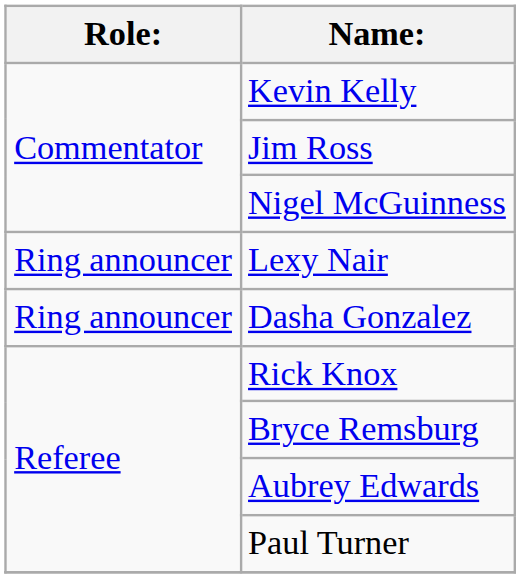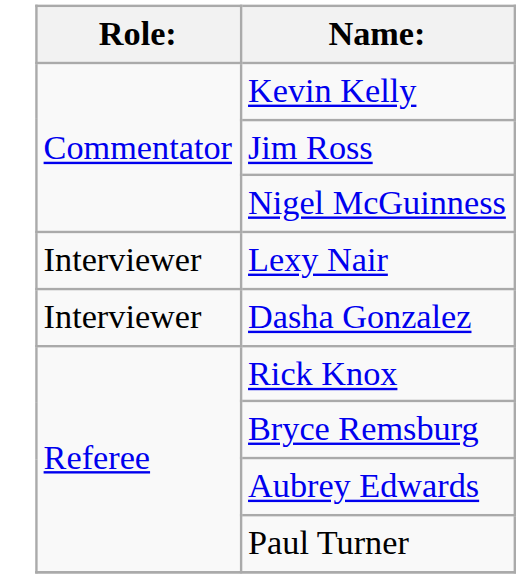Lexy Nair | Role:: Ring announcer -> Interviewer
Dasha Gonzalez | Role:: Ring announcer -> Interviewer
